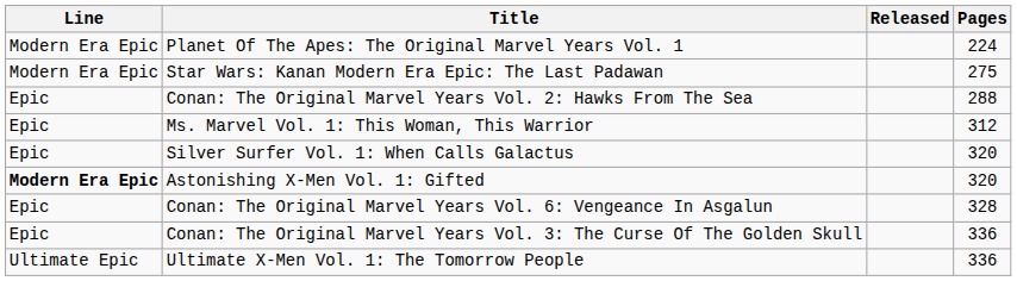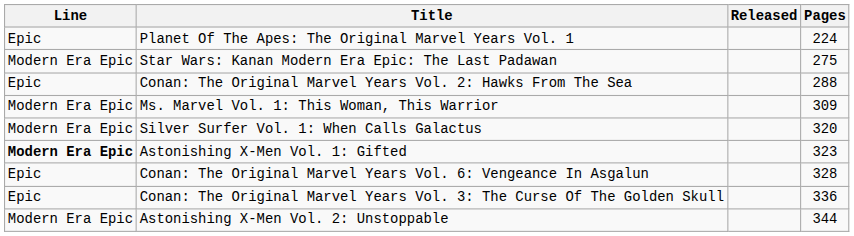Planet Of The Apes: The Original Marvel Years Vol. 1 | Line: Modern Era Epic -> Epic
Ms. Marvel Vol. 1: This Woman, This Warrior | Line: Epic -> Modern Era Epic
Ms. Marvel Vol. 1: This Woman, This Warrior | Pages: 312 -> 309
Silver Surfer Vol. 1: When Calls Galactus | Line: Epic -> Modern Era Epic
Astonishing X-Men Vol. 1: Gifted | Pages: 320 -> 323
- row: Ultimate Epic | Ultimate X-Men Vol. 1: The Tomorrow People | 336
+ row: Modern Era Epic | Astonishing X-Men Vol. 2: Unstoppable | 344
